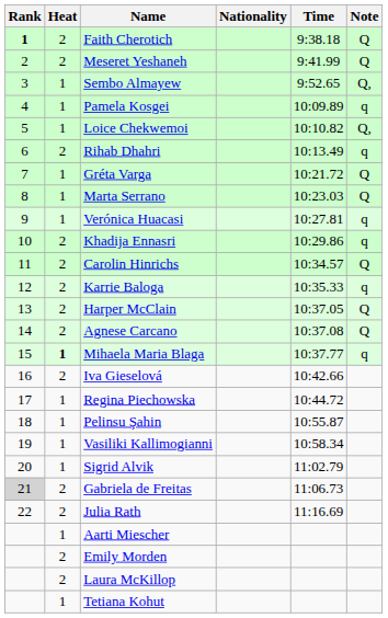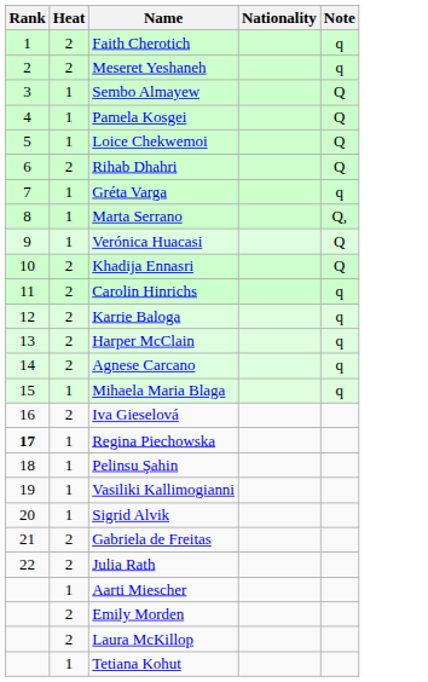- column: Time | 9:38.18 | 9:41.99 | 9:52.65 | 10:09.89 | 10:10.82 | 10:13.49 | 10:21.72 | 10:23.03 | 10:27.81 | 10:29.86 | 10:34.57 | 10:35.33 | 10:37.05 | 10:37.08 | 10:37.77 | 10:42.66 | 10:44.72 | 10:55.87 | 10:58.34 | 11:02.79 | 11:06.73 | 11:16.69
Faith Cherotich | Rank: bold -> normal
Faith Cherotich | Note: Q -> q
Meseret Yeshaneh | Note: Q -> q
Sembo Almayew | Note: Q, -> Q
Pamela Kosgei | Note: q -> Q
Loice Chekwemoi | Note: Q, -> Q
Rihab Dhahri | Note: q -> Q
Gréta Varga | Note: Q -> q
Marta Serrano | Note: Q -> Q,
Verónica Huacasi | Note: q -> Q
Khadija Ennasri | Note: q -> Q
Carolin Hinrichs | Note: Q -> q
Harper McClain | Note: Q -> q
Agnese Carcano | Note: Q -> q
Mihaela Maria Blaga | Heat: bold -> normal
Regina Piechowska | Rank: normal -> bold
Gabriela de Freitas | Rank: lightgrey background -> no background
